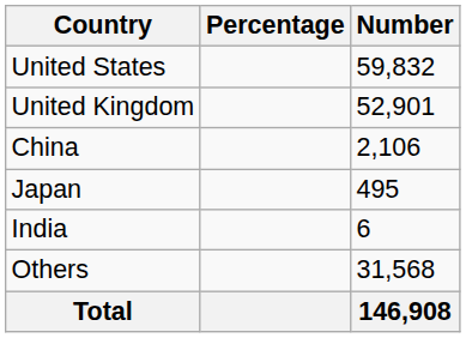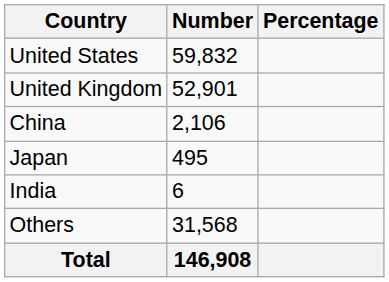columns swapped: Number <-> Percentage
